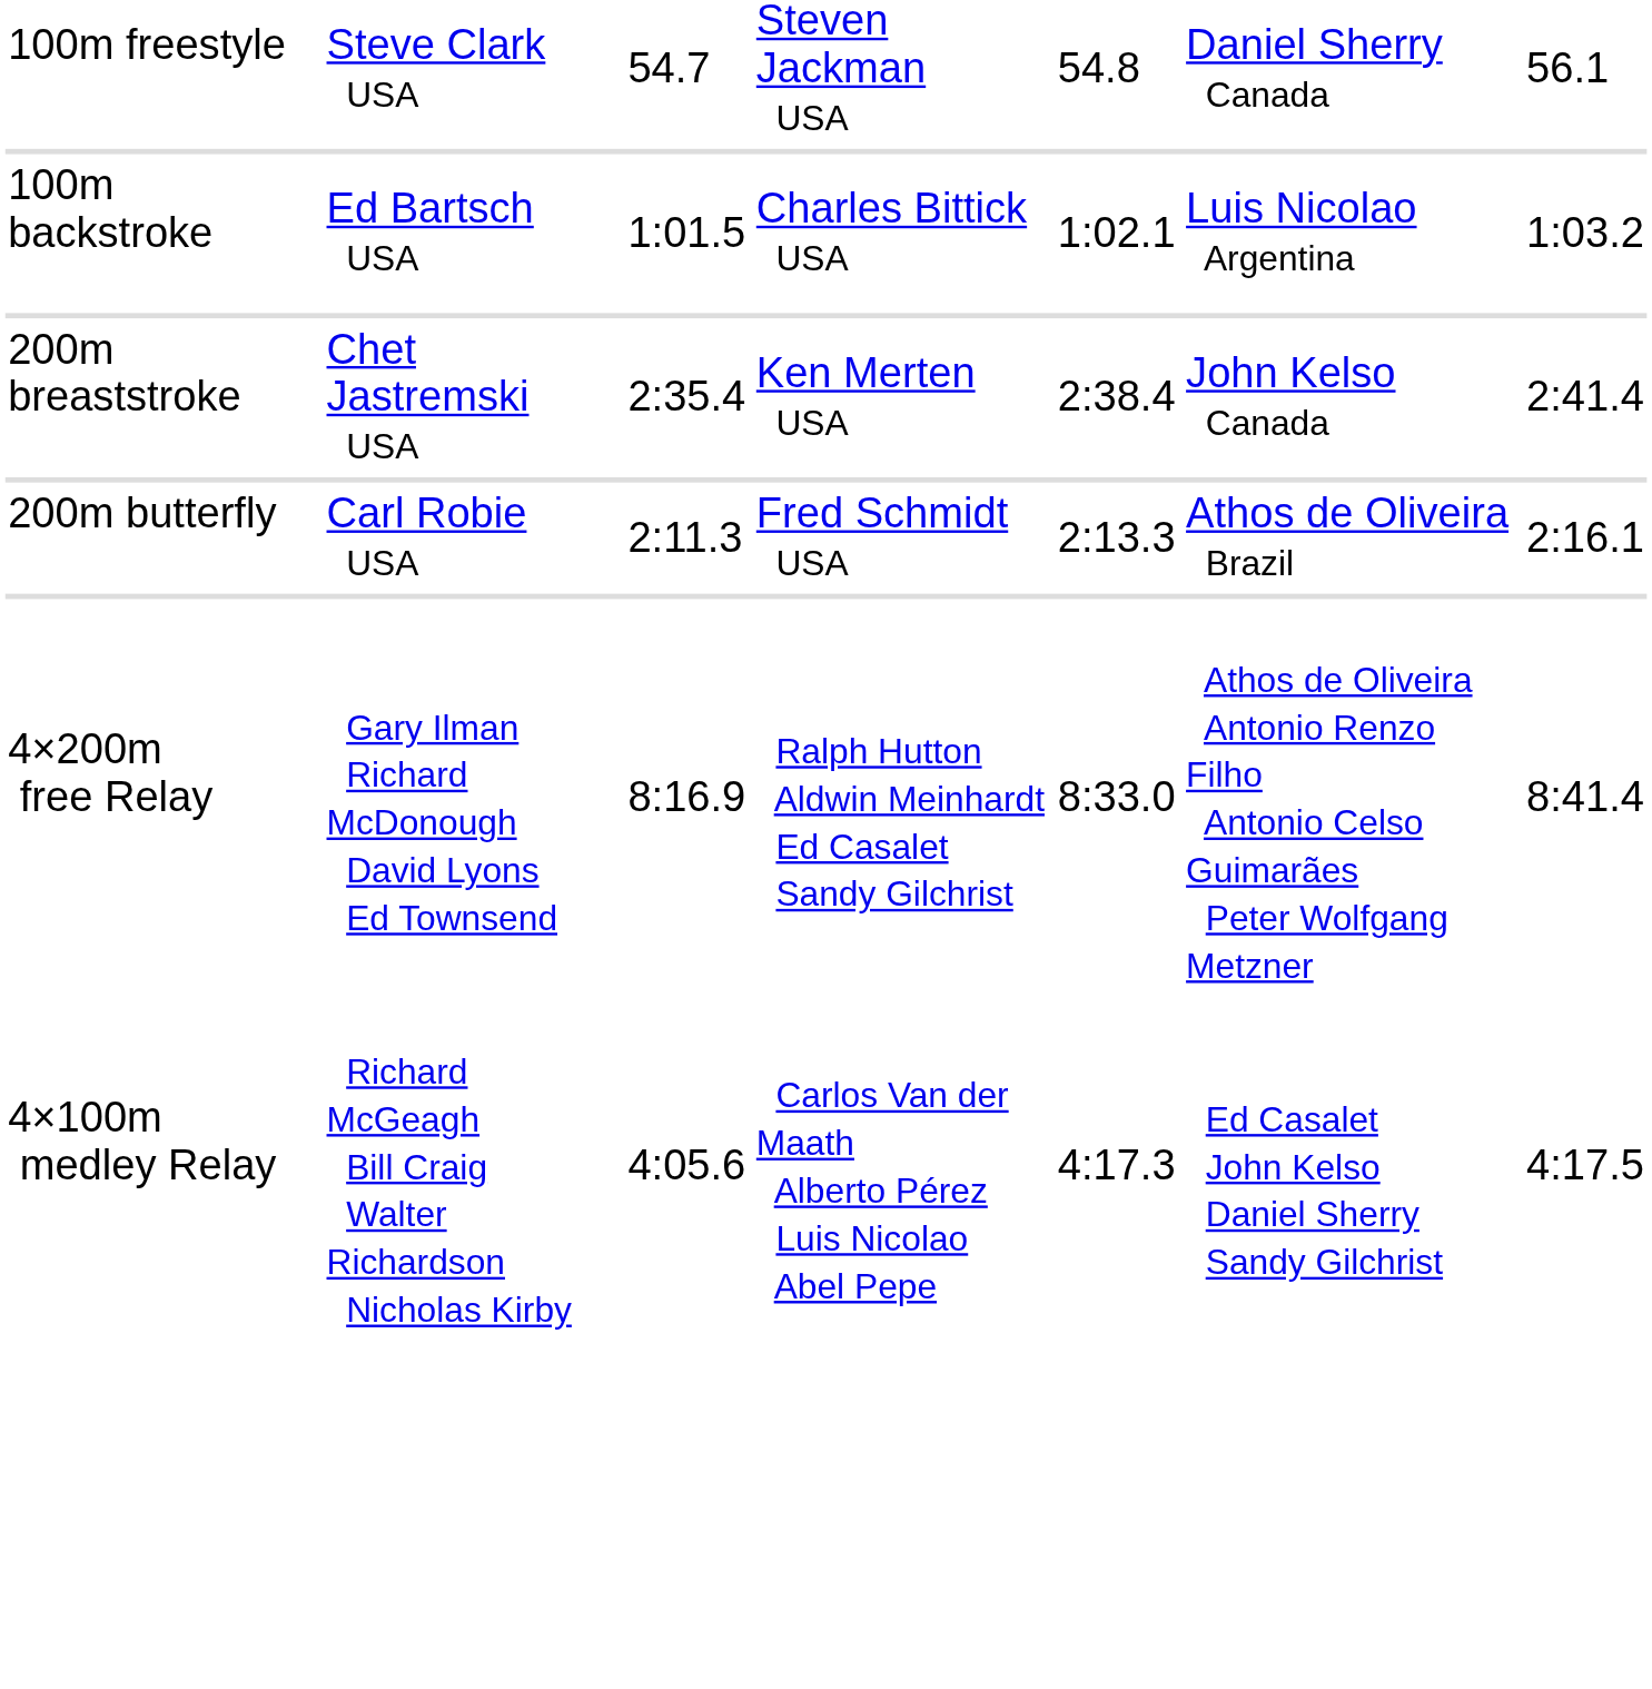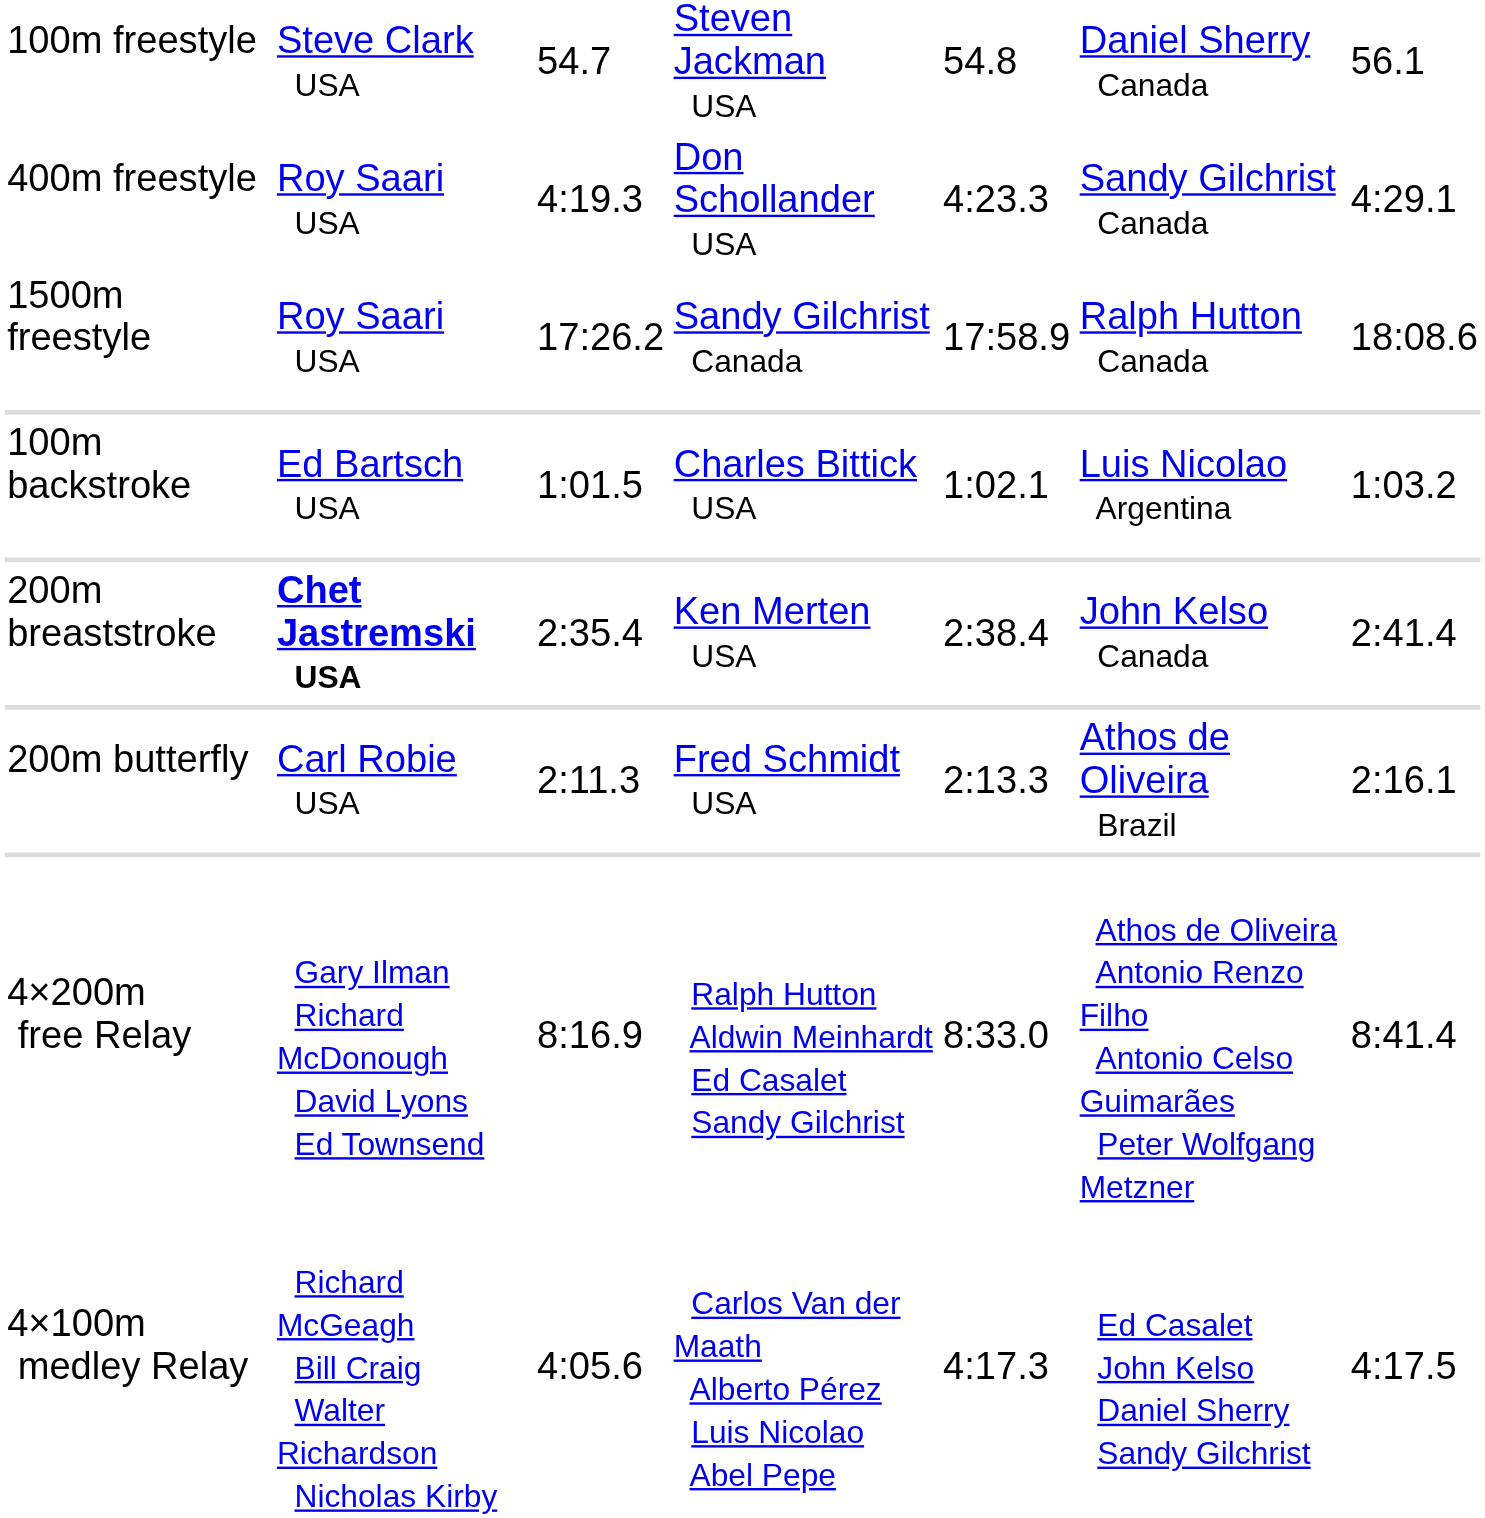+ row: 400m freestyle | Roy Saari USA | 4:19.3 | Don Schollander USA | 4:23.3 | Sandy Gilchrist Canada | 4:29.1
+ row: 1500m freestyle | Roy Saari USA | 17:26.2 | Sandy Gilchrist Canada | 17:58.9 | Ralph Hutton Canada | 18:08.6
200m breaststroke | column 2: normal -> bold
